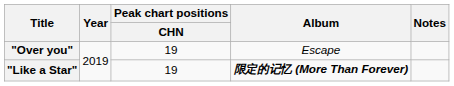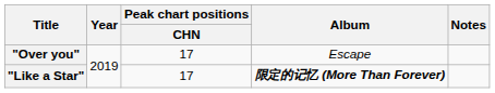"Over you" | Peak chart positions / CHN: 19 -> 17
"Like a Star" | Peak chart positions / CHN: 19 -> 17
